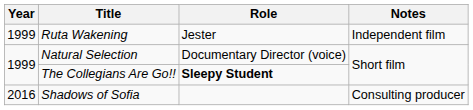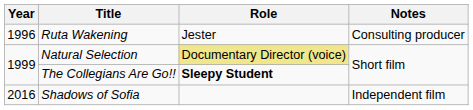Ruta Wakening | Year: 1999 -> 1996
Ruta Wakening | Notes: Independent film -> Consulting producer
Natural Selection | Role: no background -> khaki background
Shadows of Sofia | Notes: Consulting producer -> Independent film
